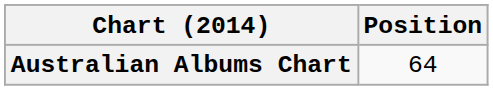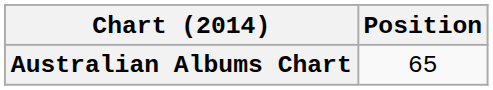Australian Albums Chart | Position: 64 -> 65
